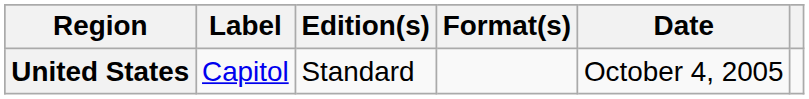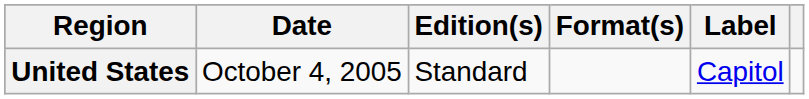columns swapped: Date <-> Label
